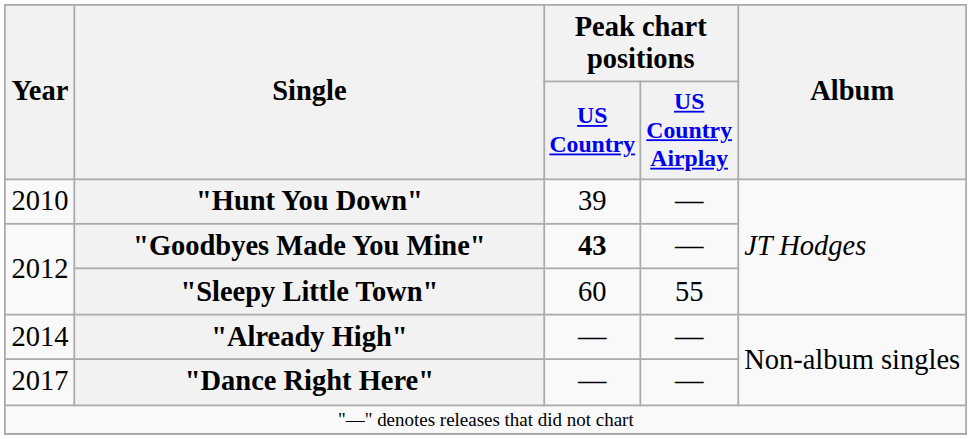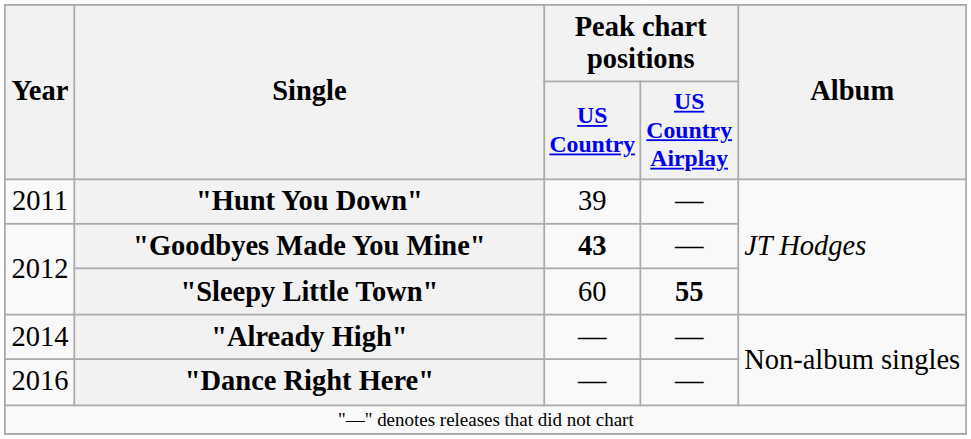"Hunt You Down" | Year: 2010 -> 2011
"Sleepy Little Town" | Peak chart positions / US Country Airplay: normal -> bold
"Dance Right Here" | Year: 2017 -> 2016
